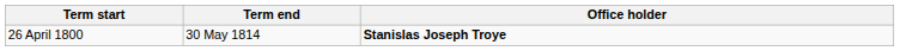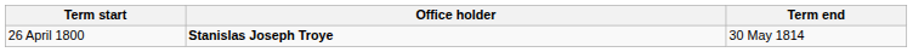columns swapped: Term end <-> Office holder
